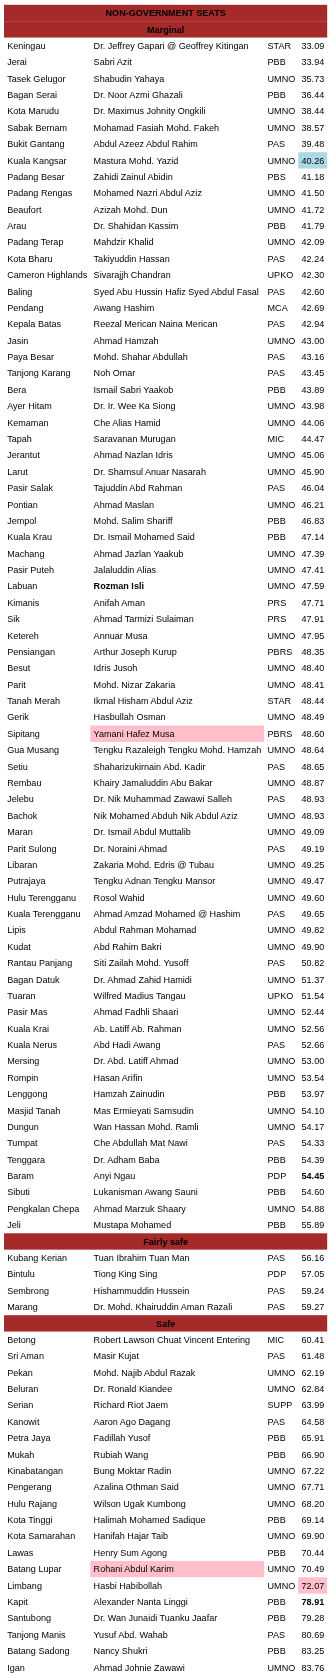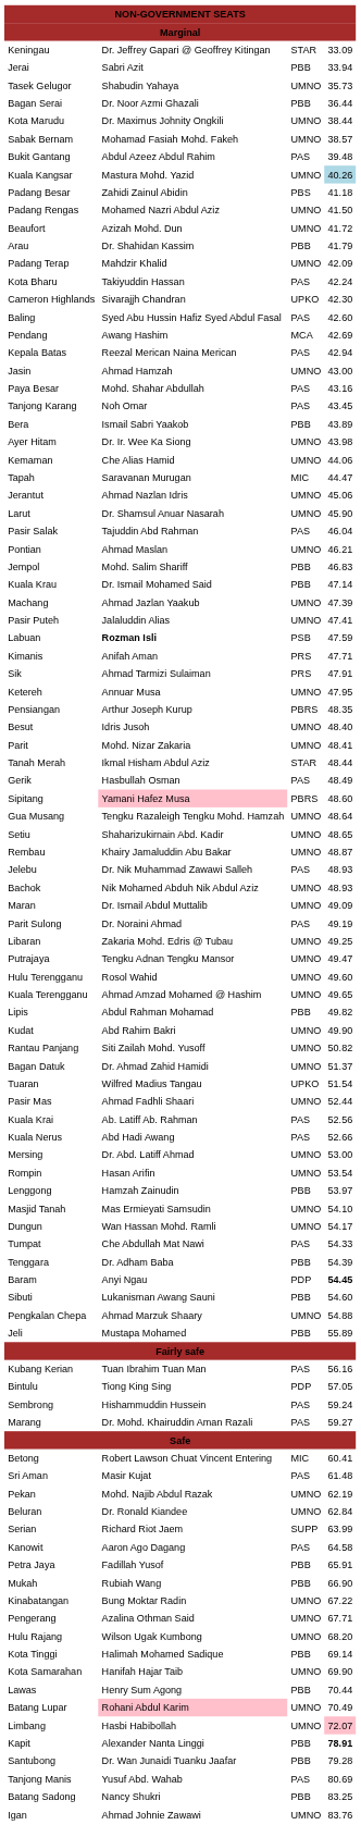Labuan | column 3: UMNO -> PSB
Gerik | column 3: UMNO -> PAS
Setiu | column 3: PAS -> UMNO
Kuala Terengganu | column 3: PAS -> UMNO
Lipis | column 3: UMNO -> PBB
Rantau Panjang | column 3: PAS -> UMNO
Kuala Krai | column 3: UMNO -> PAS
